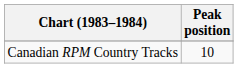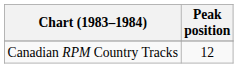Canadian RPM Country Tracks | Peak position: 10 -> 12
